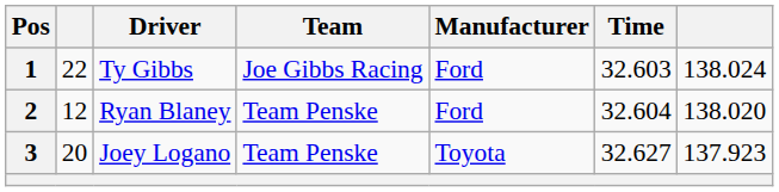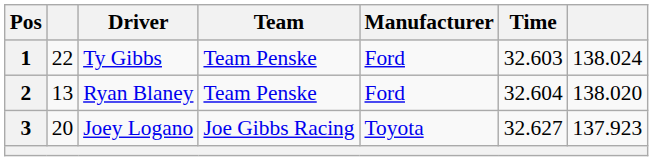1 | Team: Joe Gibbs Racing -> Team Penske
2 | column 2: 12 -> 13
3 | Team: Team Penske -> Joe Gibbs Racing
